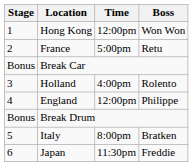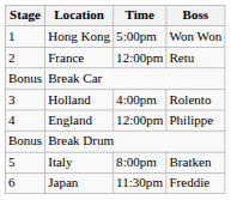Hong Kong | Time: 12:00pm -> 5:00pm
France | Time: 5:00pm -> 12:00pm
